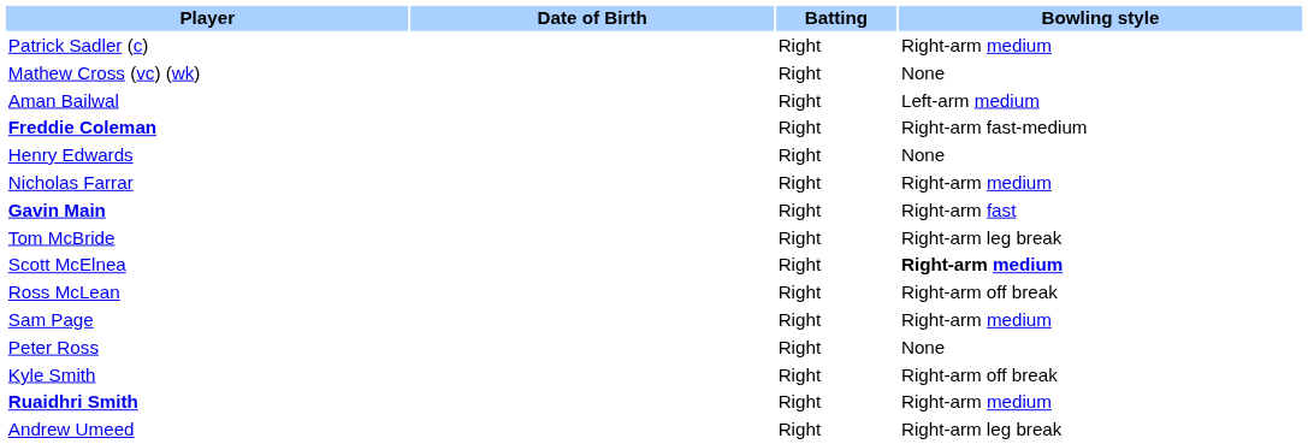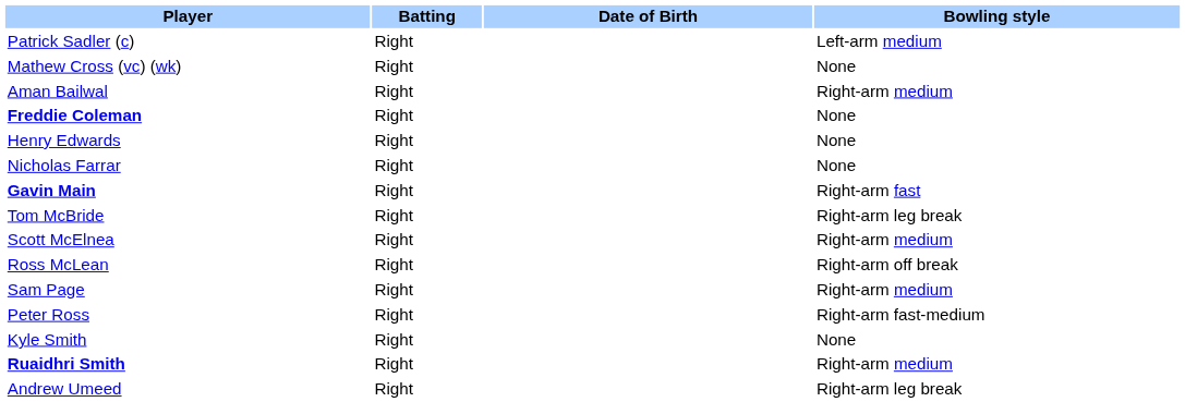columns swapped: Date of Birth <-> Batting
Patrick Sadler (c) | Bowling style: Right-arm medium -> Left-arm medium
Aman Bailwal | Bowling style: Left-arm medium -> Right-arm medium
Freddie Coleman | Bowling style: Right-arm fast-medium -> None
Nicholas Farrar | Bowling style: Right-arm medium -> None
Scott McElnea | Bowling style: bold -> normal
Peter Ross | Bowling style: None -> Right-arm fast-medium
Kyle Smith | Bowling style: Right-arm off break -> None
